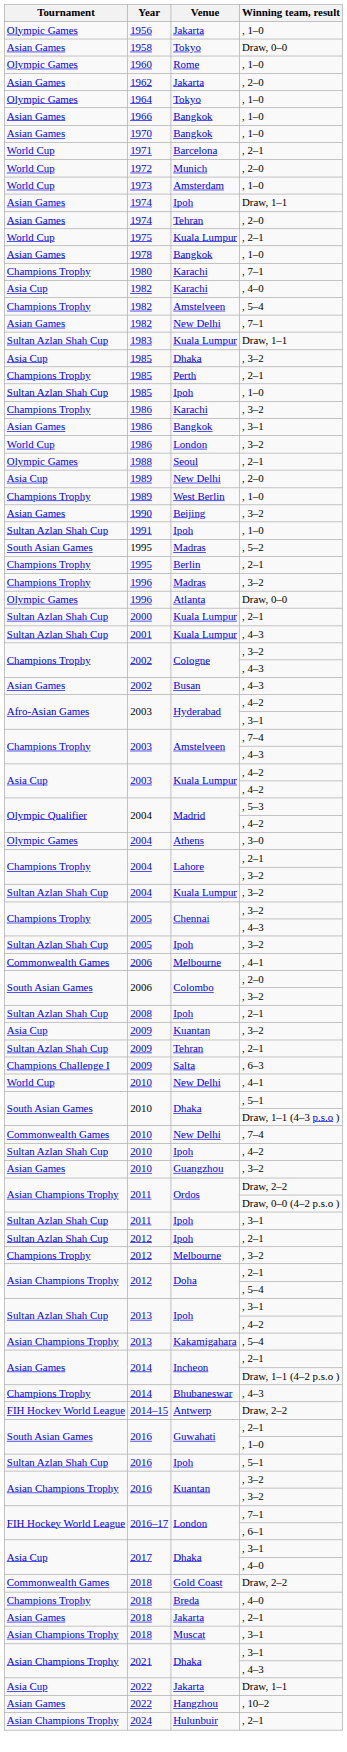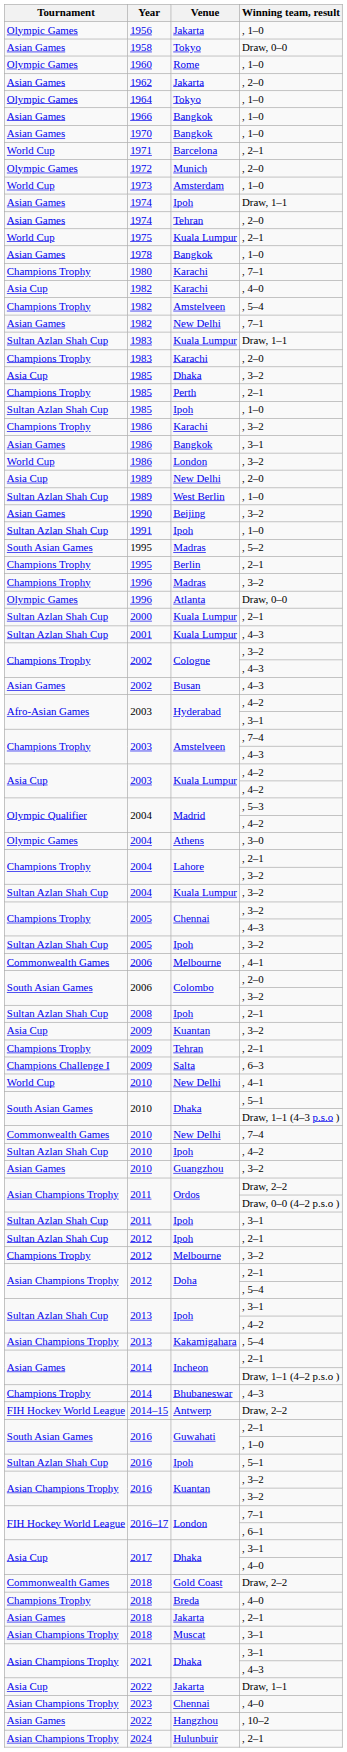1972 | Tournament: World Cup -> Olympic Games
+ row: Champions Trophy | 1983 | Karachi | , 2–0
- row: Olympic Games | 1988 | Seoul | , 2–1
1989 / , 1–0 | Tournament: Champions Trophy -> Sultan Azlan Shah Cup
2009 / , 2–1 | Tournament: Sultan Azlan Shah Cup -> Champions Trophy
+ row: Asian Champions Trophy | 2023 | Chennai | , 4–0
